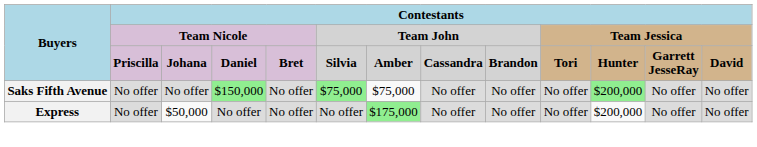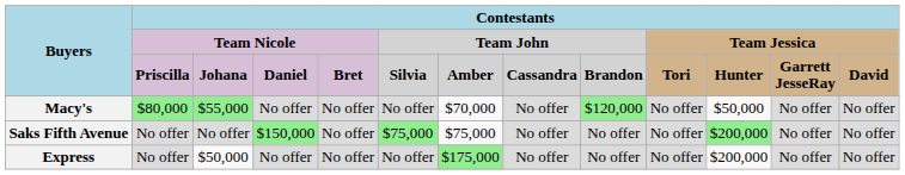+ row: Macy's | $80,000 | $55,000 | No offer | No offer | No offer | $70,000 | No offer | $120,000 | No offer | $50,000 | No offer | No offer
